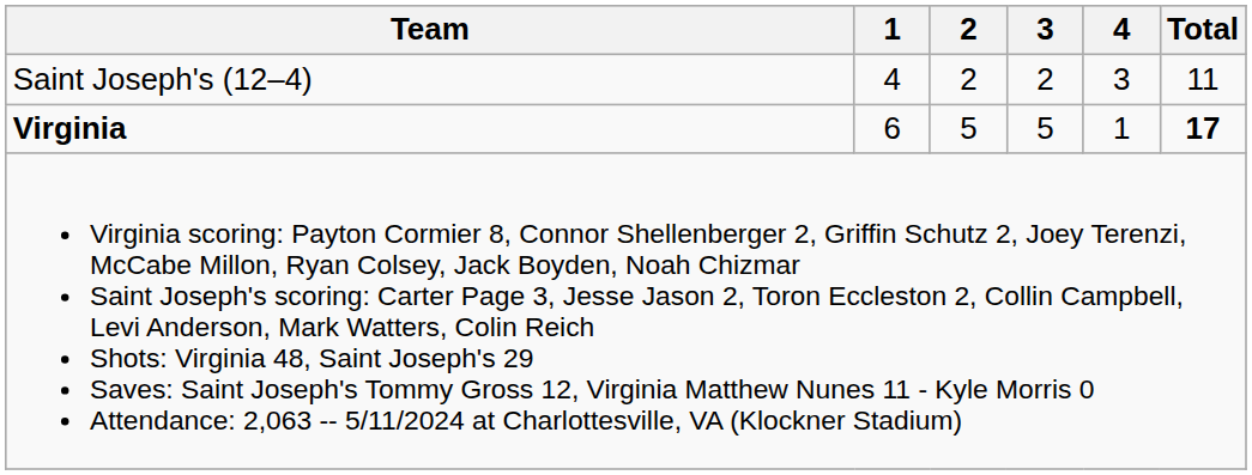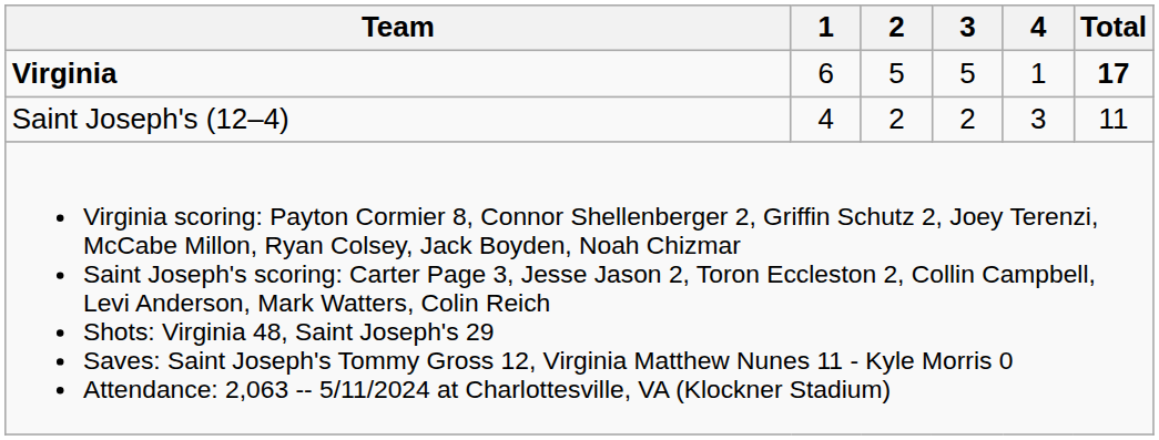rows swapped: Virginia <-> Saint Joseph's (12–4)
